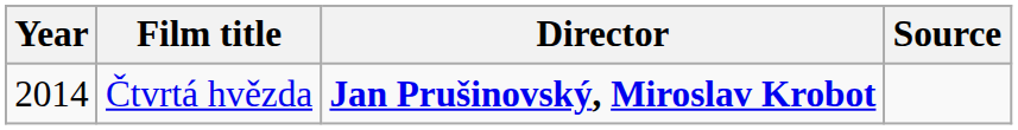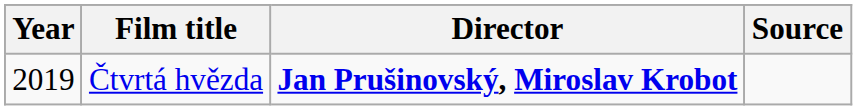Čtvrtá hvězda | Year: 2014 -> 2019
